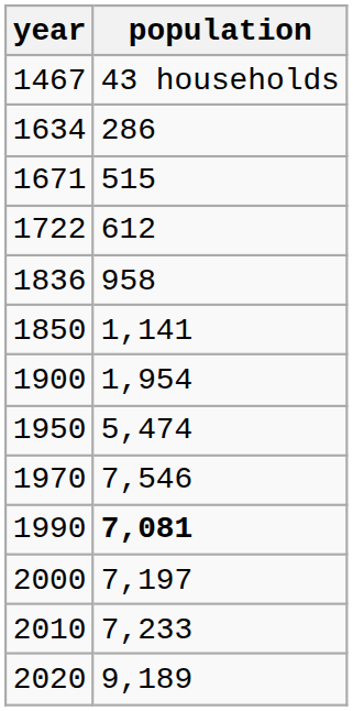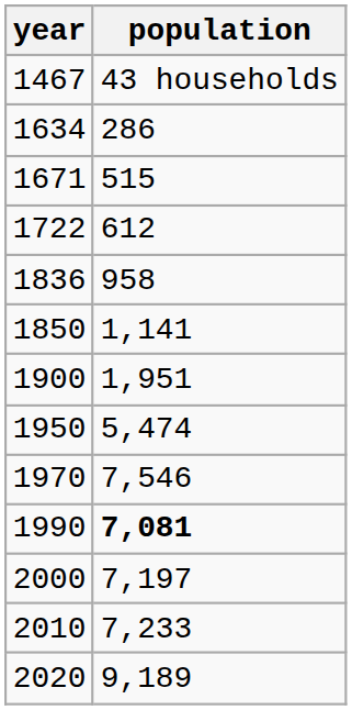1900 | population: 1,954 -> 1,951
